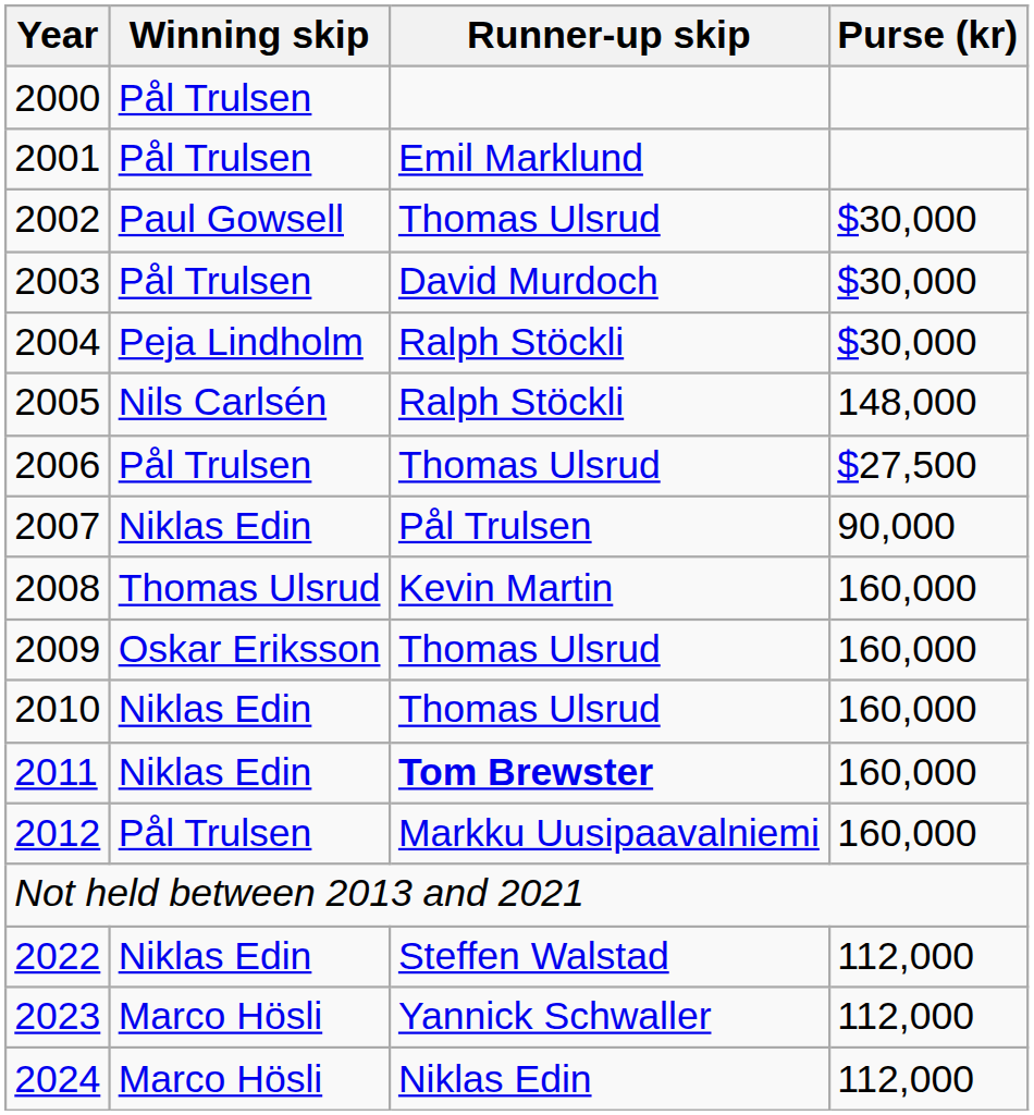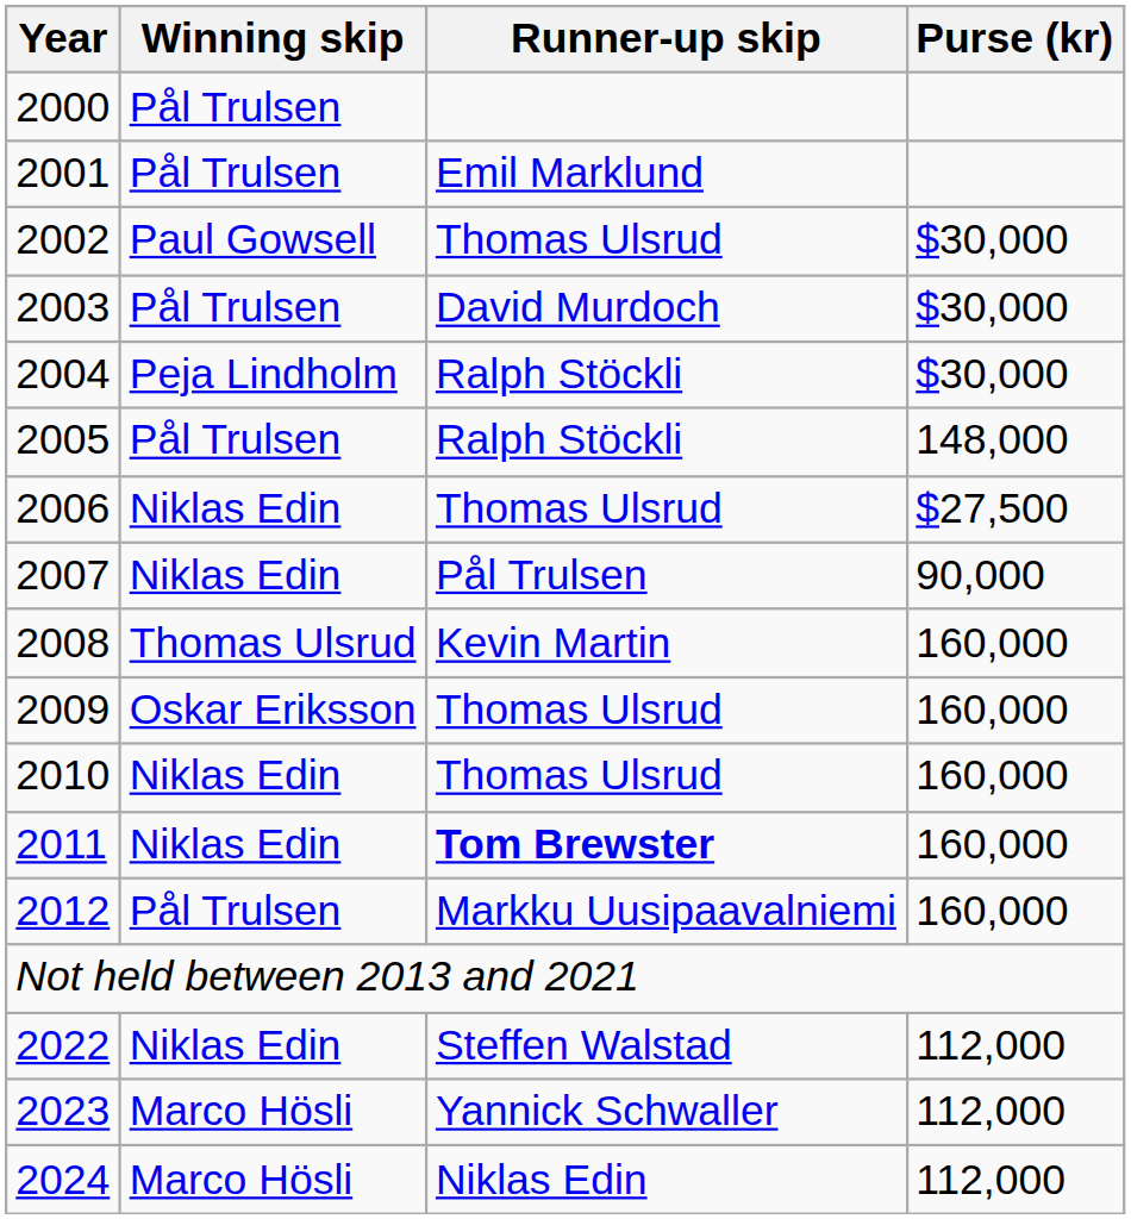2005 | Winning skip: Nils Carlsén -> Pål Trulsen
2006 | Winning skip: Pål Trulsen -> Niklas Edin
